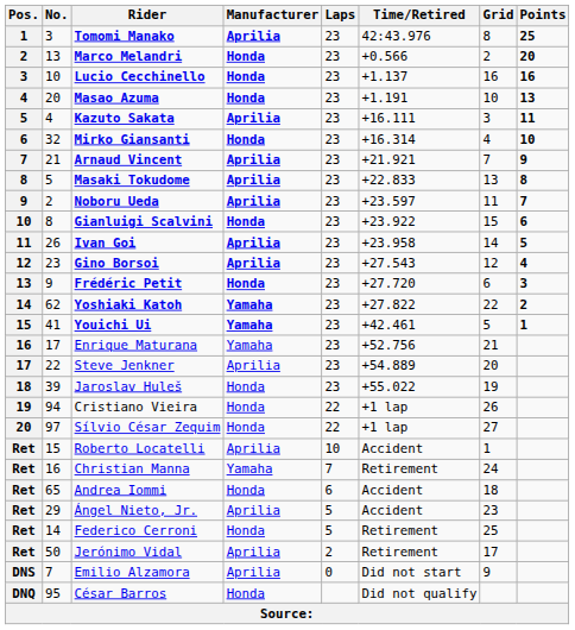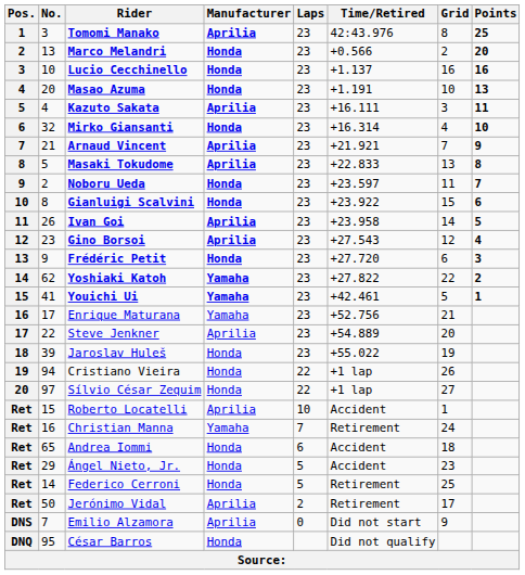Noboru Ueda | Manufacturer: Aprilia -> Honda
Ángel Nieto, Jr. | Manufacturer: Aprilia -> Honda
